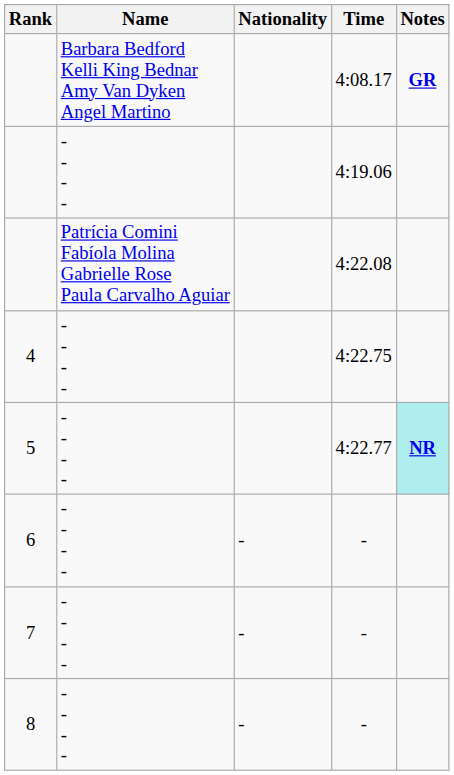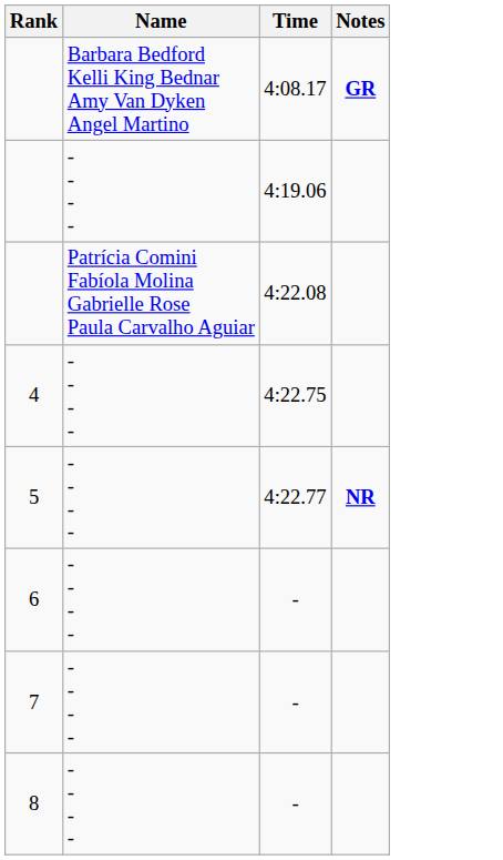- column: Nationality | - | - | -
5 | Notes: paleturquoise background -> no background
